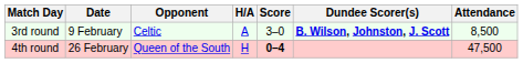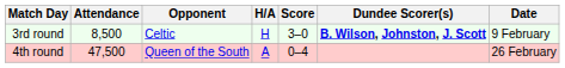columns swapped: Date <-> Attendance
3rd round | H/A: A -> H
4th round | H/A: H -> A
4th round | Score: bold -> normal
